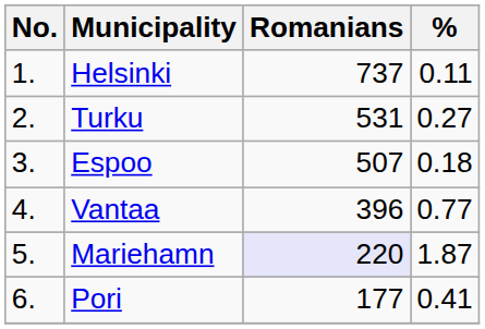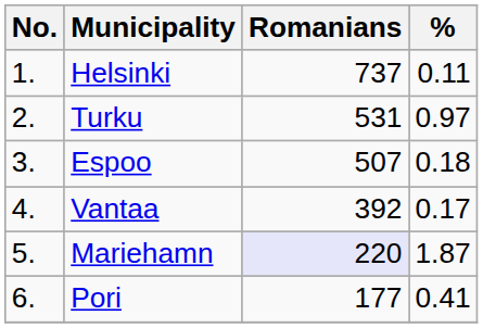Turku | %: 0.27 -> 0.97
Vantaa | Romanians: 396 -> 392
Vantaa | %: 0.77 -> 0.17
